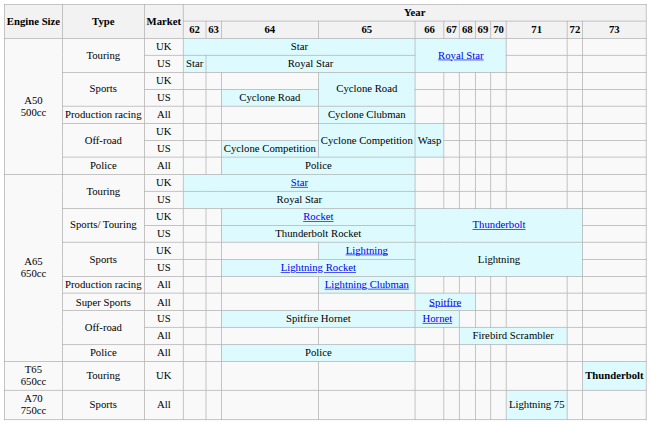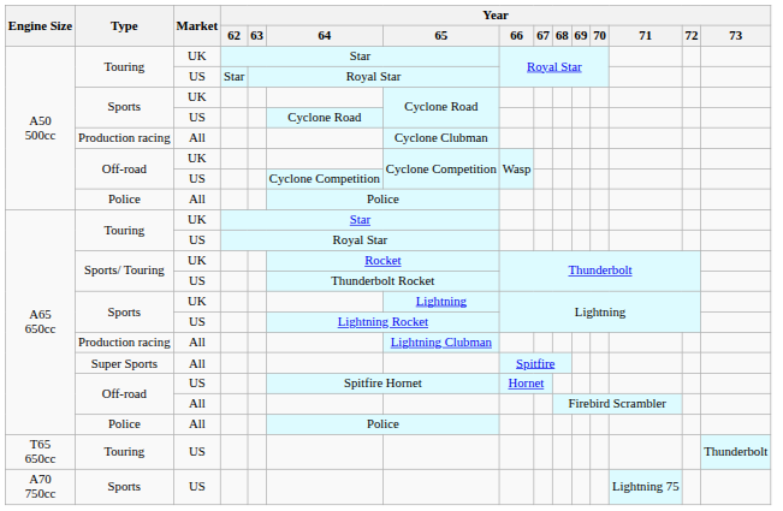T65 650cc / Touring | Market: UK -> US
T65 650cc / Touring | Year / 73: bold -> normal
A70 750cc / Sports | Market: All -> US
